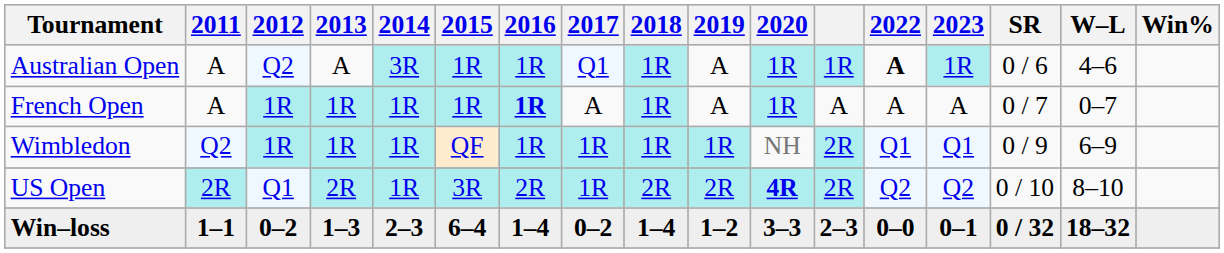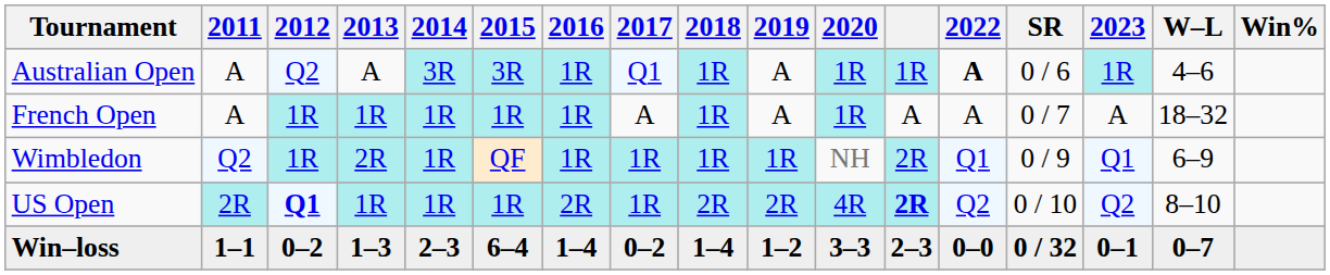columns swapped: 2023 <-> SR
Australian Open | 2015: 1R -> 3R
French Open | 2016: bold -> normal
French Open | W–L: 0–7 -> 18–32
Wimbledon | 2013: 1R -> 2R
US Open | 2012: normal -> bold
US Open | 2013: 2R -> 1R
US Open | 2015: 3R -> 1R
US Open | 2020: bold -> normal
US Open | column 12: normal -> bold
Win–loss | W–L: 18–32 -> 0–7
